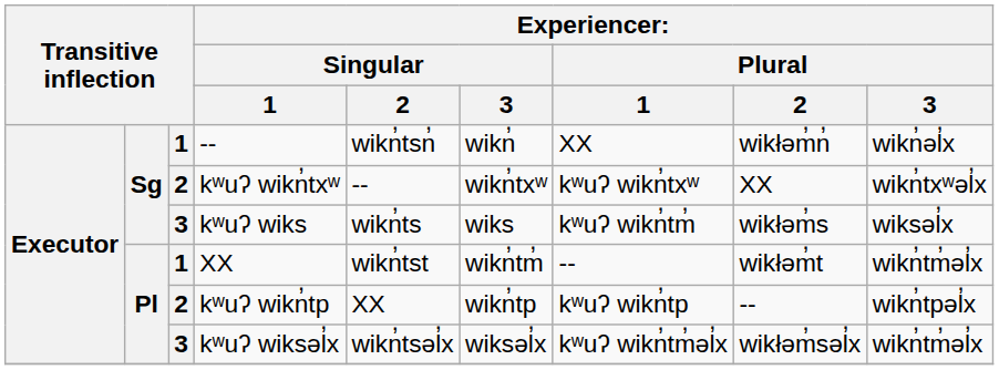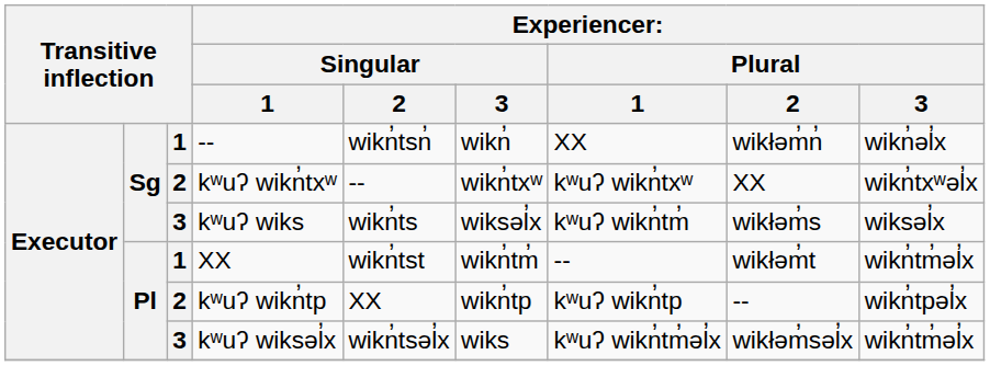kʷuʔ wiks | column 6: wiks -> wiksəl̓x
kʷuʔ wiksəl̓x | column 6: wiksəl̓x -> wiks
